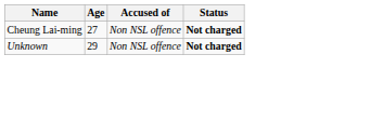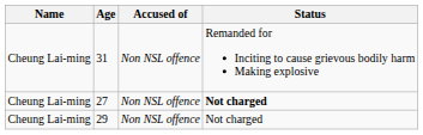+ row: Cheung Lai-ming | 31 | Non NSL offence | Remanded for Inciting to cause grievous bodily harm Making explosive
29 | Name: Unknown -> Cheung Lai-ming
29 | Status: bold -> normal
